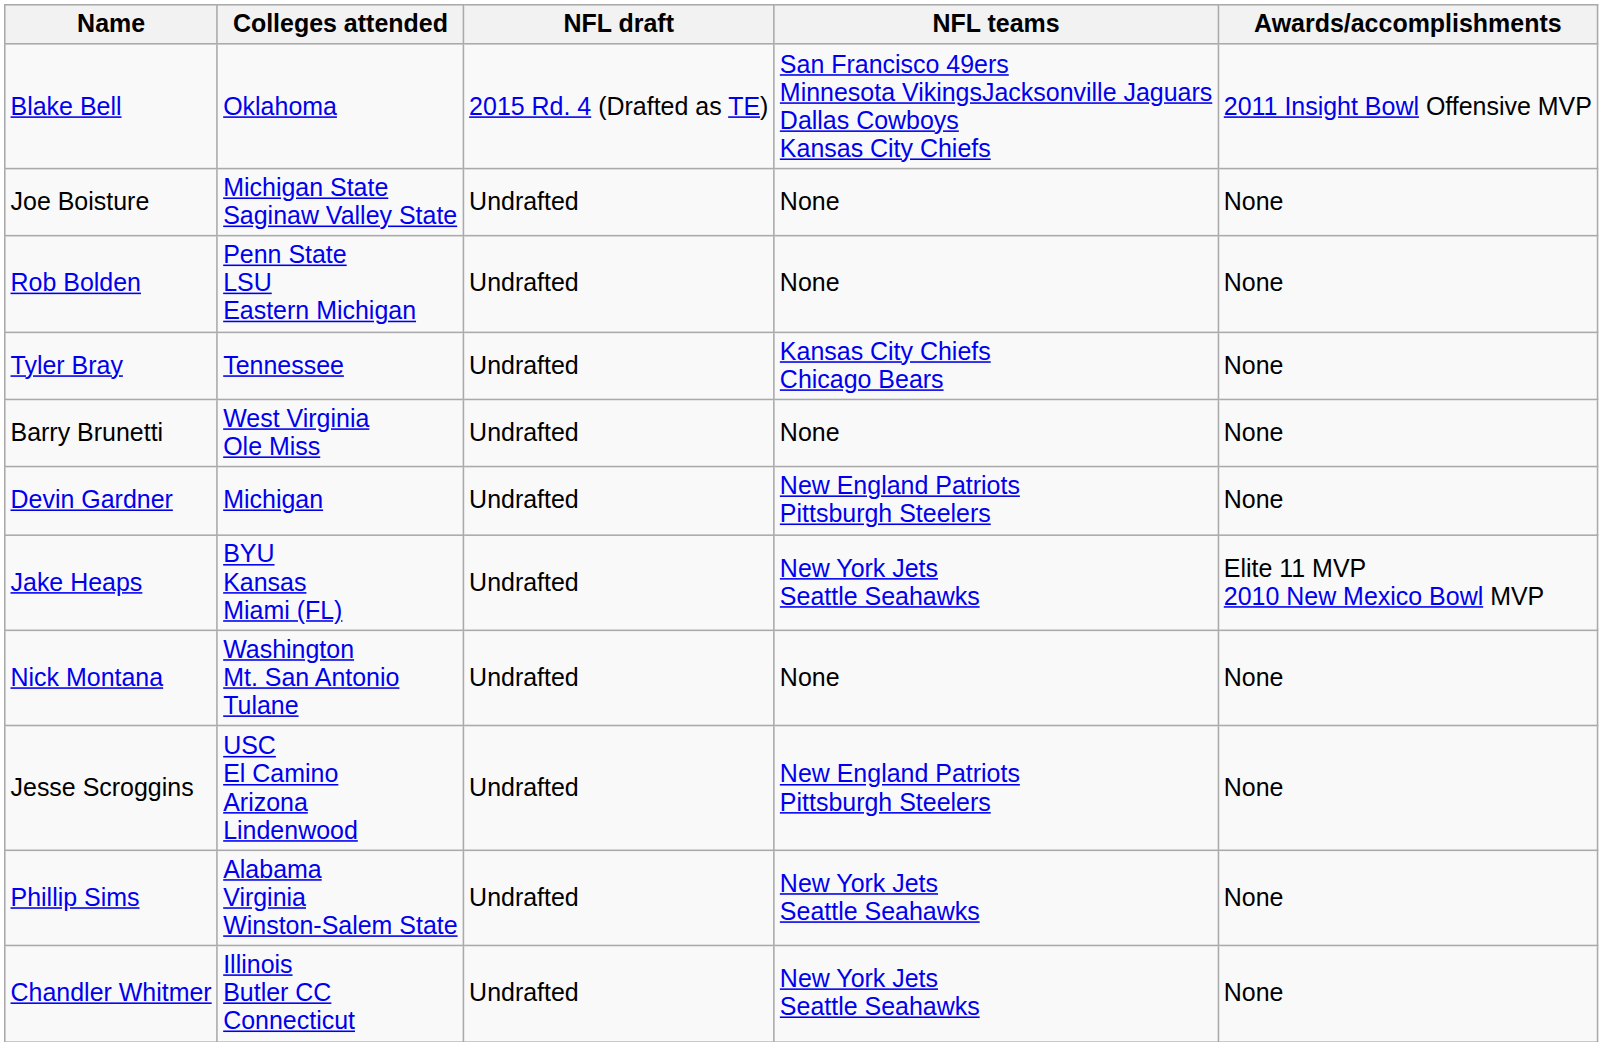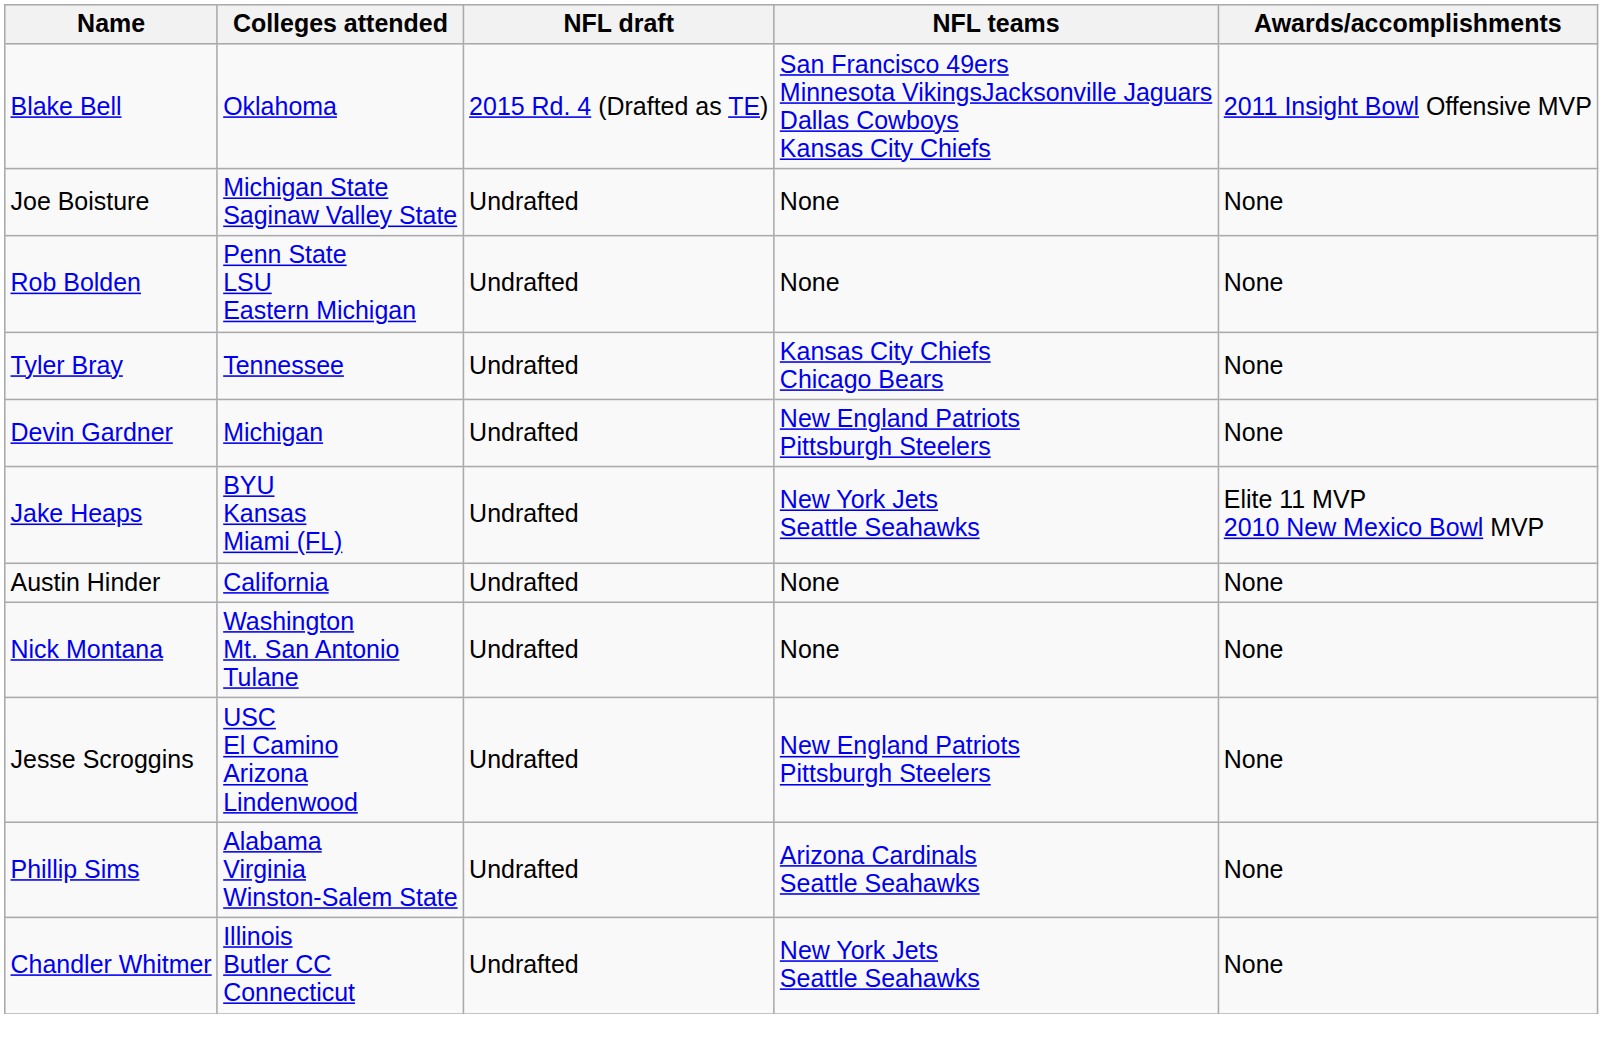- row: Barry Brunetti | West Virginia Ole Miss | Undrafted | None | None
+ row: Austin Hinder | California | Undrafted | None | None
Phillip Sims | NFL teams: New York Jets Seattle Seahawks -> Arizona Cardinals Seattle Seahawks
